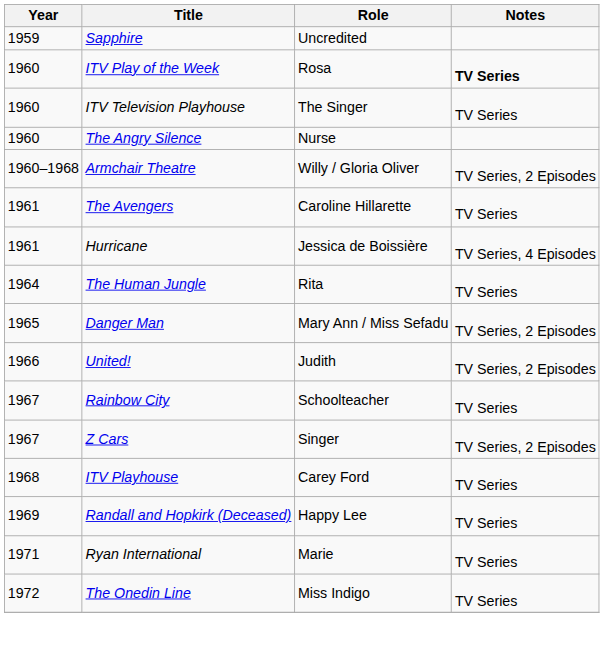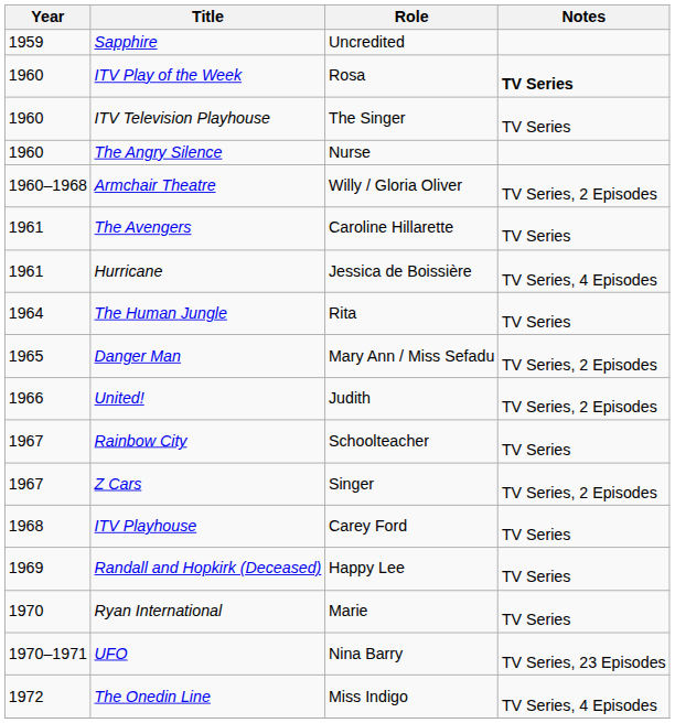Ryan International | Year: 1971 -> 1970
+ row: 1970–1971 | UFO | Nina Barry | TV Series, 23 Episodes
The Onedin Line | Notes: TV Series -> TV Series, 4 Episodes
